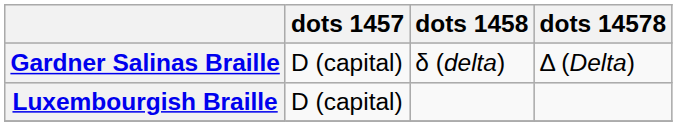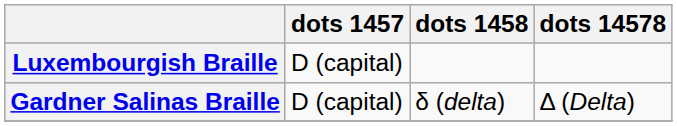rows swapped: Gardner Salinas Braille <-> Luxembourgish Braille
